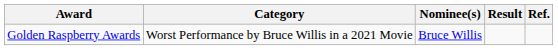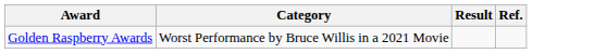- column: Nominee(s) | Bruce Willis
